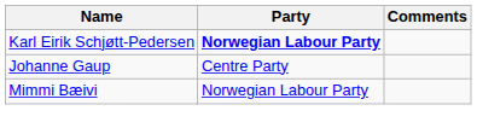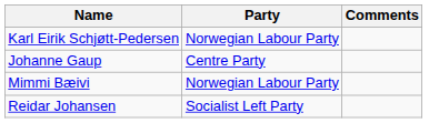Karl Eirik Schjøtt-Pedersen | Party: bold -> normal
+ row: Reidar Johansen | Socialist Left Party
